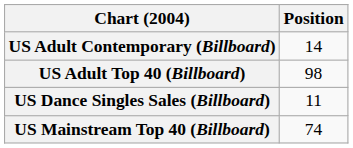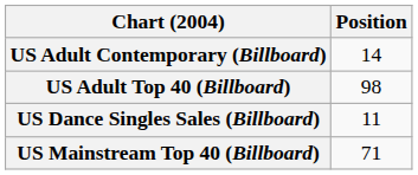US Mainstream Top 40 (Billboard) | Position: 74 -> 71
